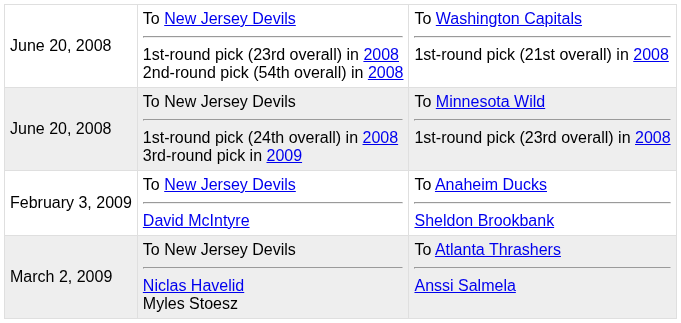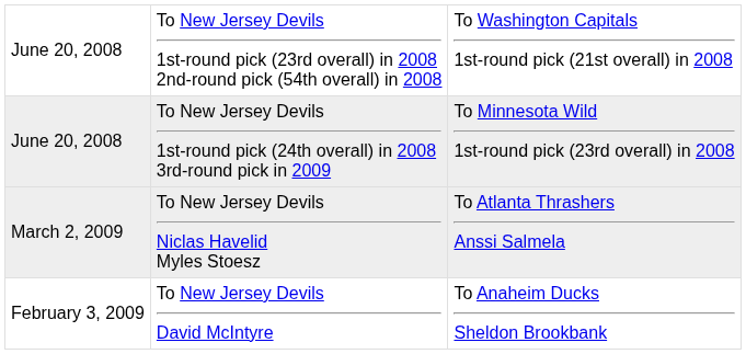rows swapped: February 3, 2009 <-> March 2, 2009
